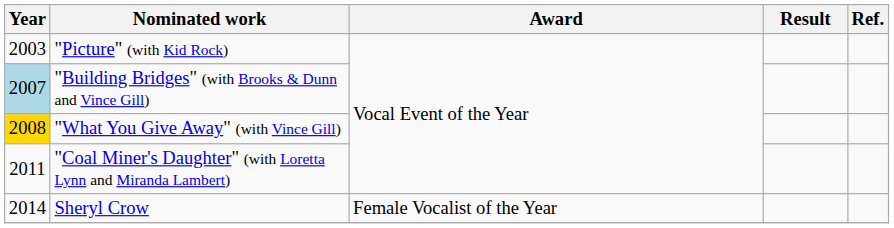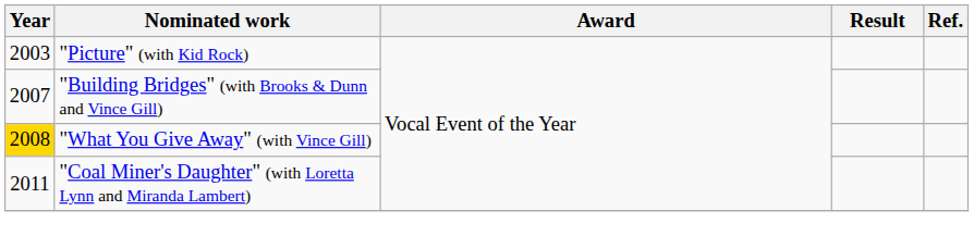"Building Bridges" (with Brooks & Dunn and Vince Gill) | Year: lightblue background -> no background
- row: 2014 | Sheryl Crow | Female Vocalist of the Year
